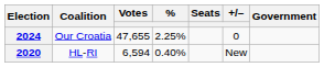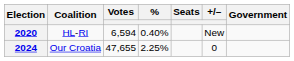rows swapped: 2020 <-> 2024
